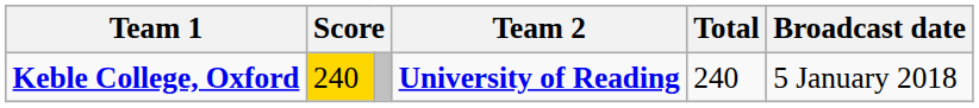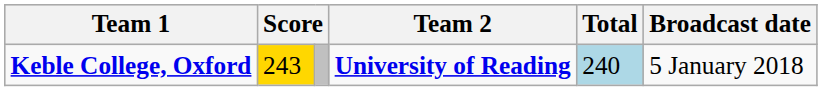Keble College, Oxford | column 2: 240 -> 243
Keble College, Oxford | Total: no background -> lightblue background
